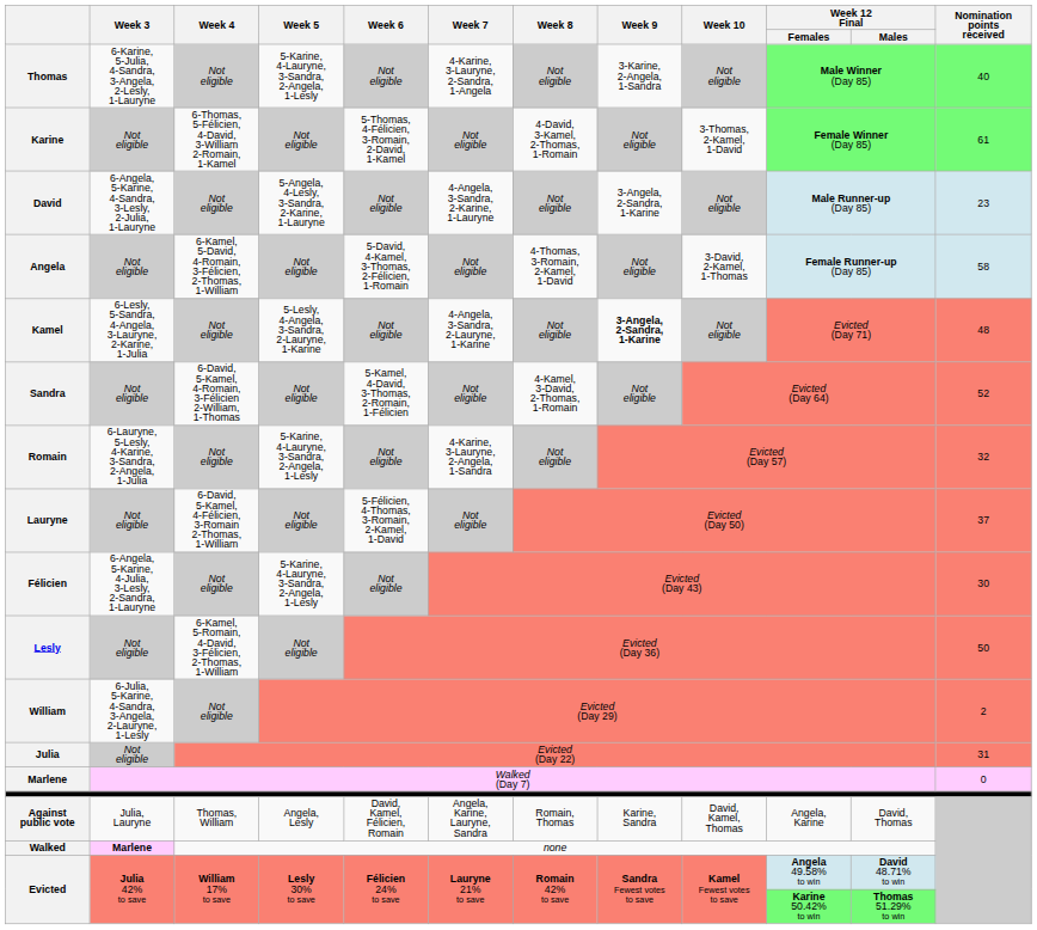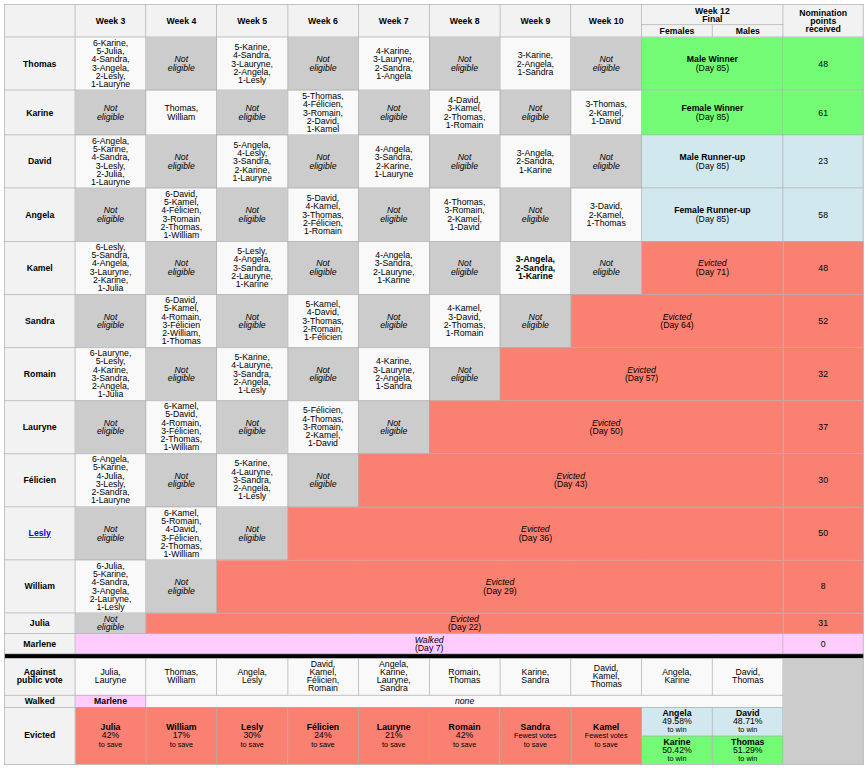Thomas | Week 5: 5-Karine, 4-Lauryne, 3-Sandra, 2-Angela, 1-Lesly -> 5-Karine, 4-Sandra, 3-Lauryne, 2-Angela, 1-Lesly
Thomas | Nomination points received: 40 -> 48
Karine | Week 4: 6-Thomas, 5-Félicien, 4-David, 3-William 2-Romain, 1-Kamel -> Thomas, William
Angela | Week 4: 6-Kamel, 5-David, 4-Romain, 3-Félicien, 2-Thomas, 1-William -> 6-David, 5-Kamel, 4-Félicien, 3-Romain 2-Thomas, 1-William
Lauryne | Week 4: 6-David, 5-Kamel, 4-Félicien, 3-Romain 2-Thomas, 1-William -> 6-Kamel, 5-David, 4-Romain, 3-Félicien, 2-Thomas, 1-William
William | Nomination points received: 2 -> 8
